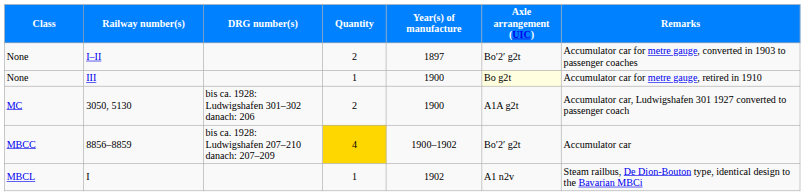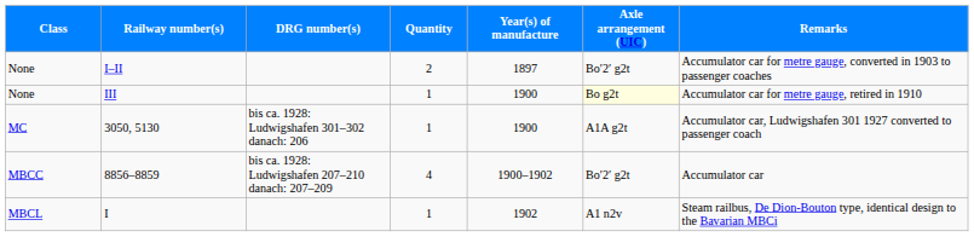3050, 5130 | Quantity: 2 -> 1
8856–8859 | Quantity: gold background -> no background
